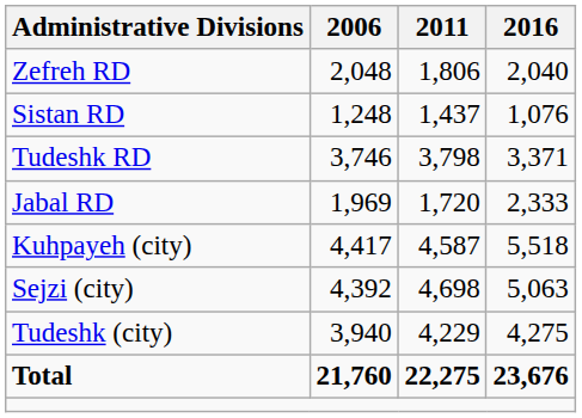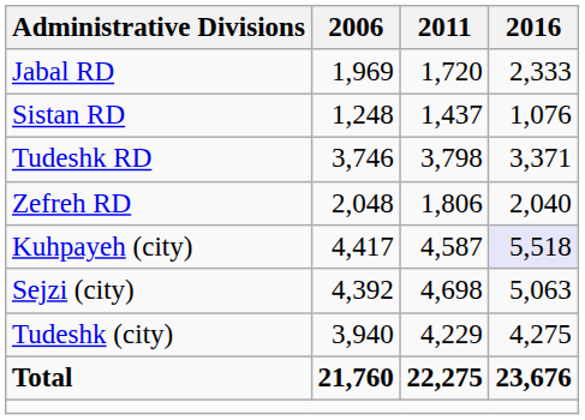rows swapped: Jabal RD <-> Zefreh RD
Kuhpayeh (city) | 2016: no background -> lavender background
